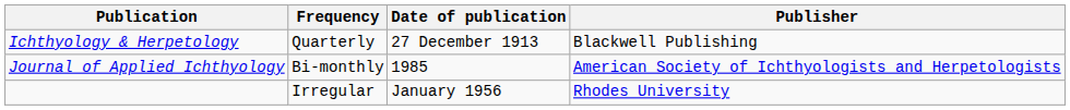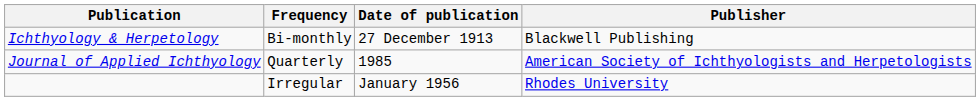Ichthyology & Herpetology | Frequency: Quarterly -> Bi-monthly
Journal of Applied Ichthyology | Frequency: Bi-monthly -> Quarterly
